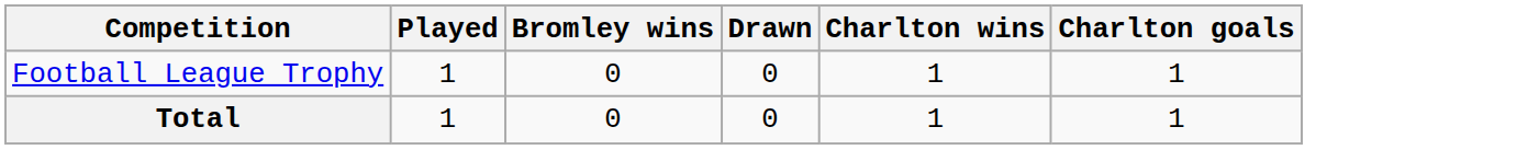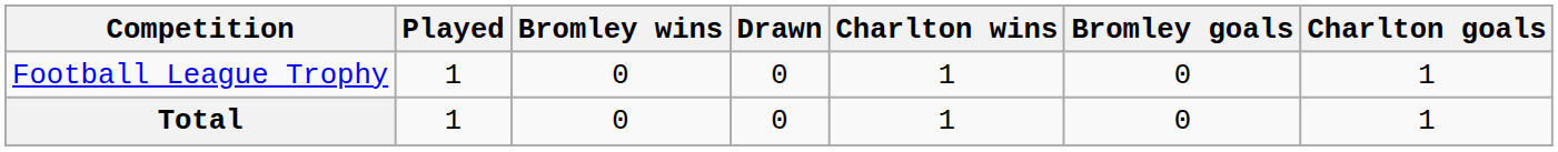+ column: Bromley goals | 0 | 0
